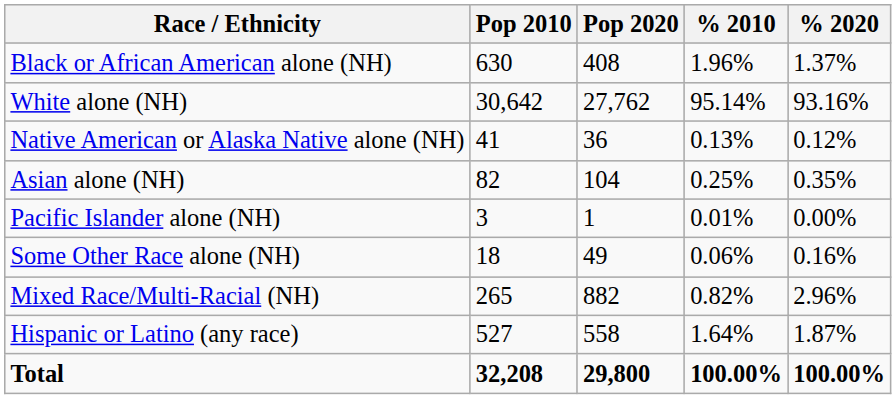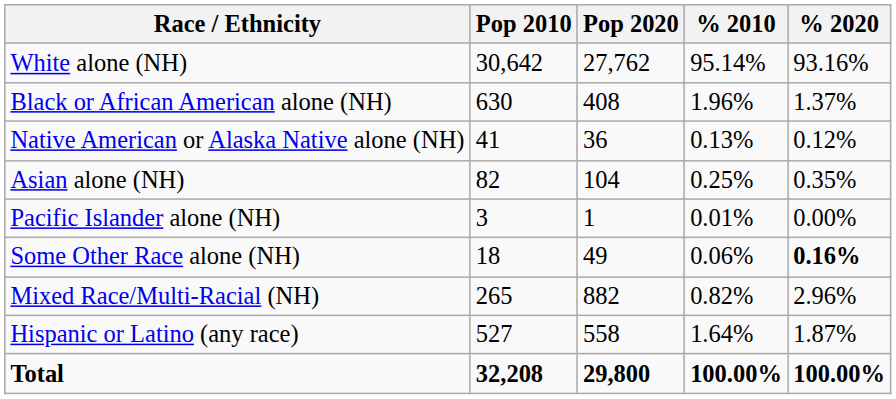rows swapped: White alone (NH) <-> Black or African American alone (NH)
Some Other Race alone (NH) | % 2020: normal -> bold
